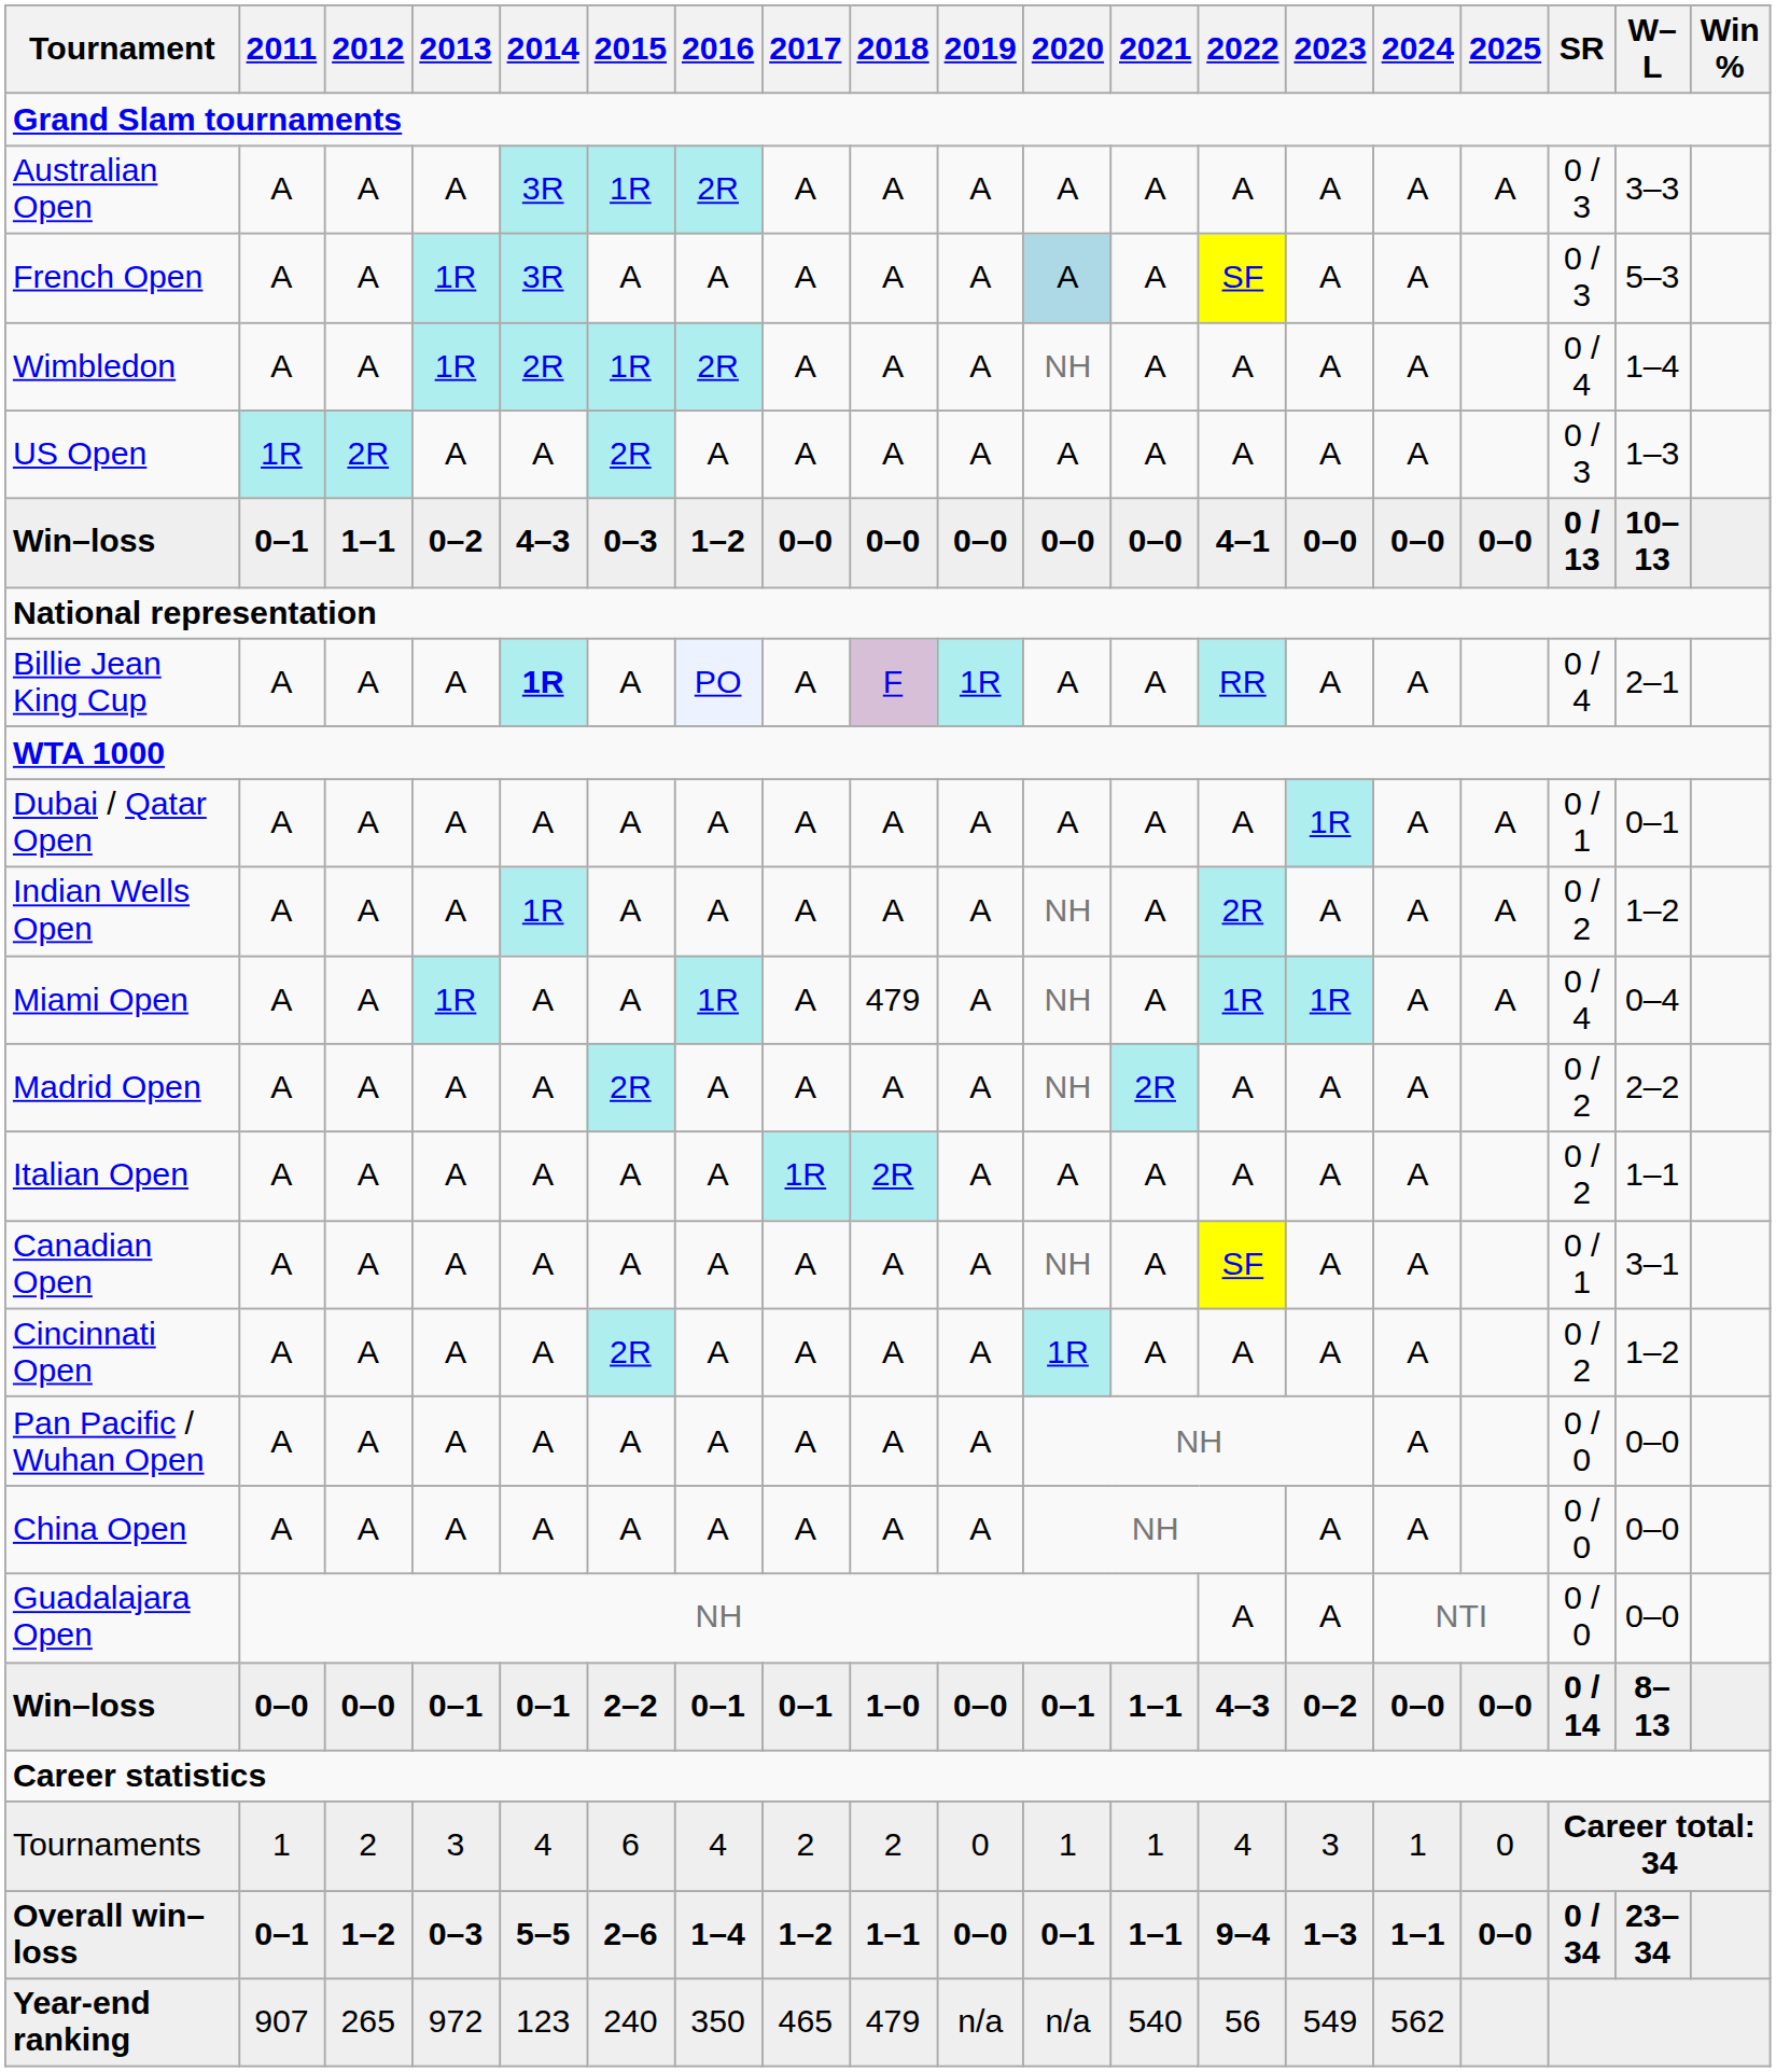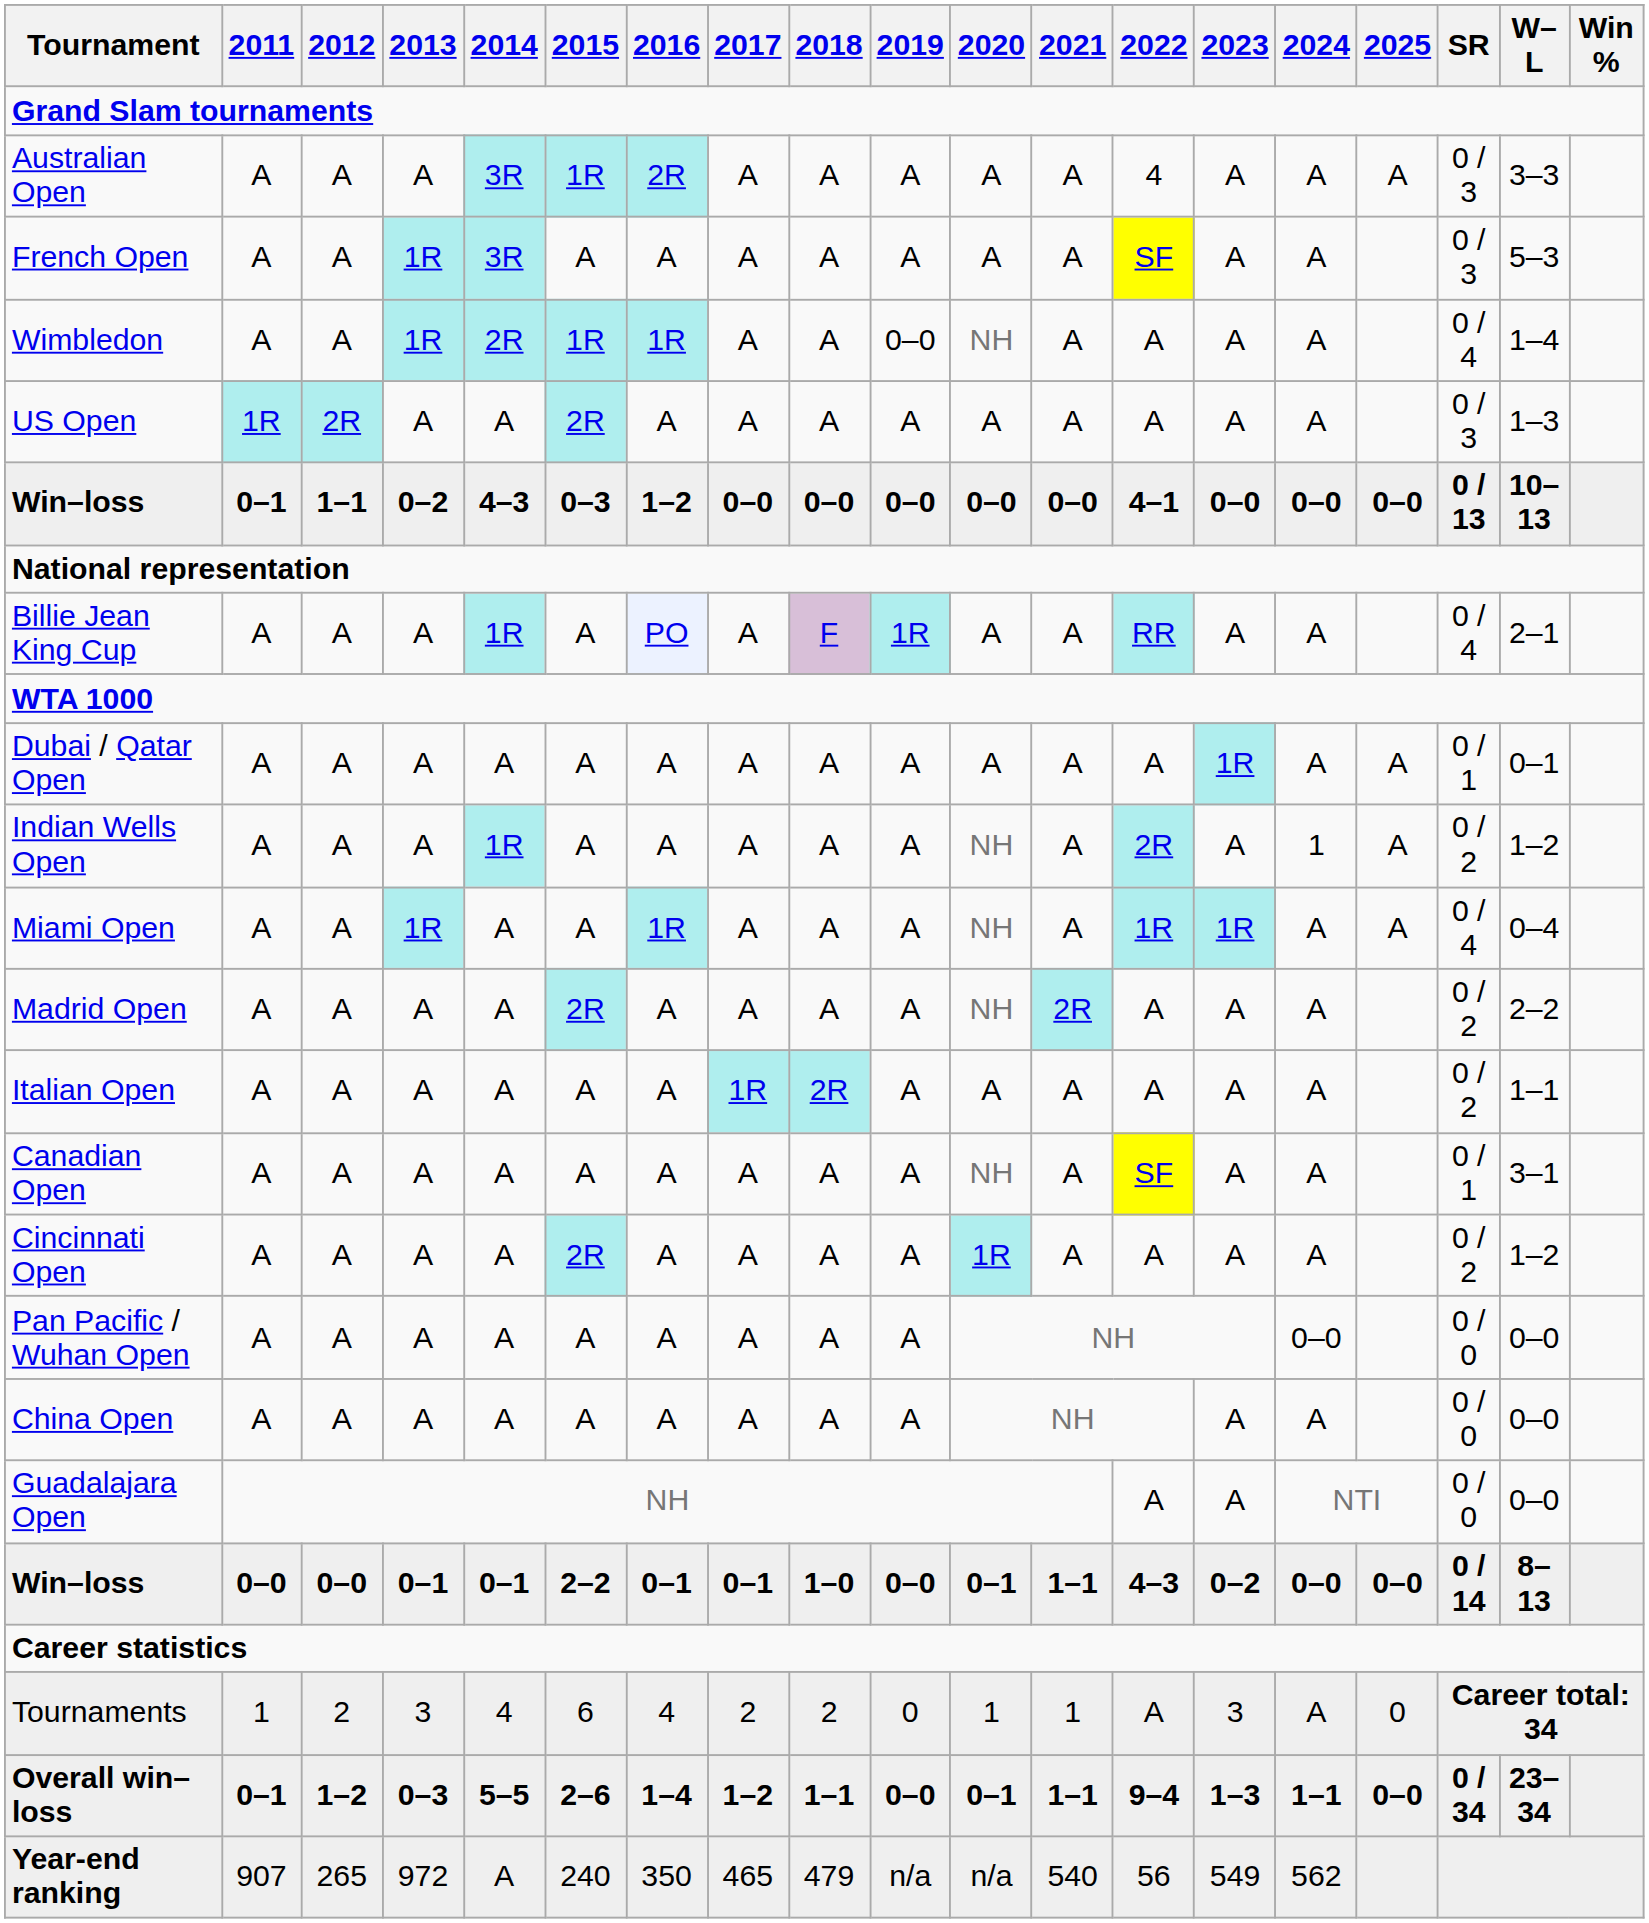Australian Open | 2022: A -> 4
French Open | 2020: lightblue background -> no background
Wimbledon | 2016: 2R -> 1R
Wimbledon | 2019: A -> 0–0
Billie Jean King Cup | 2014: bold -> normal
Indian Wells Open | 2024: A -> 1
Miami Open | 2018: 479 -> A
Pan Pacific / Wuhan Open | 2024: A -> 0–0
Tournaments | 2022: 4 -> A
Tournaments | 2024: 1 -> A
Year-end ranking | 2014: 123 -> A
